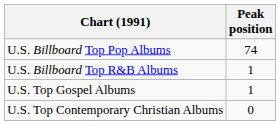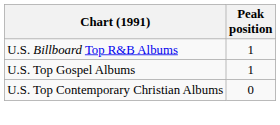- row: U.S. Billboard Top Pop Albums | 74
